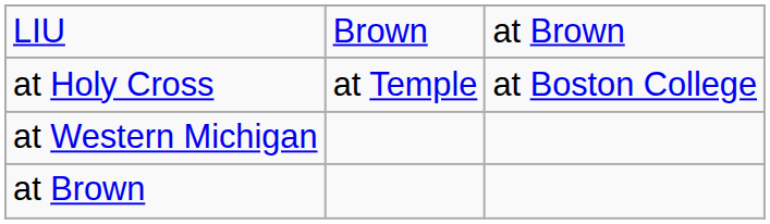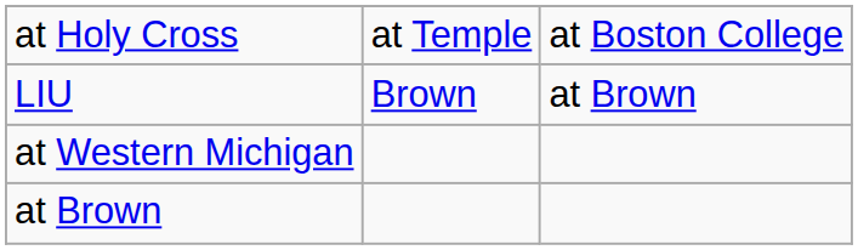rows swapped: at Holy Cross <-> LIU
